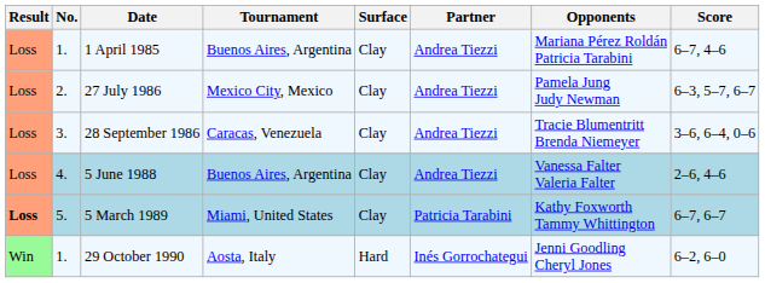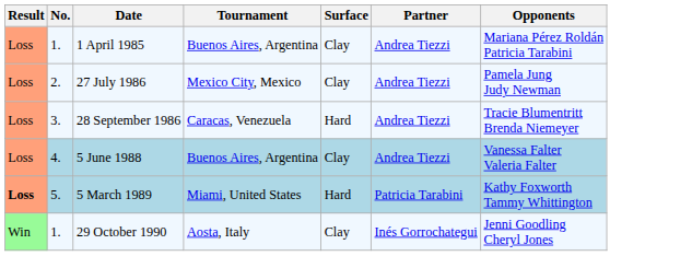- column: Score | 6–7, 4–6 | 6–3, 5–7, 6–7 | 3–6, 6–4, 0–6 | 2–6, 4–6 | 6–7, 6–7 | 6–2, 6–0
28 September 1986 | Surface: Clay -> Hard
5 March 1989 | Surface: Clay -> Hard
29 October 1990 | Surface: Hard -> Clay
